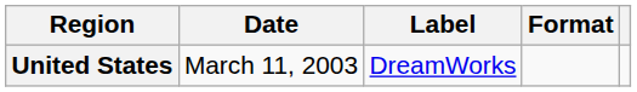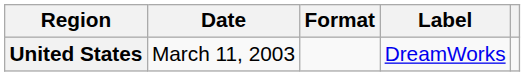columns swapped: Format <-> Label
